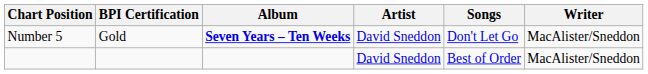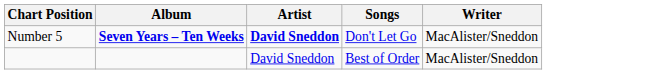- column: BPI Certification | Gold
Number 5 | Artist: normal -> bold
